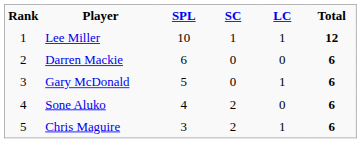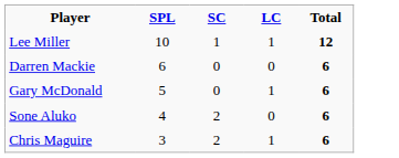- column: Rank | 1 | 2 | 3 | 4 | 5
